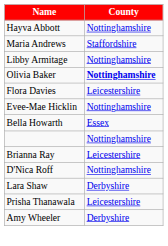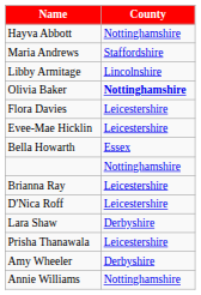Libby Armitage | County: Nottinghamshire -> Lincolnshire
Evee-Mae Hicklin | County: Nottinghamshire -> Leicestershire
D'Nica Roff | County: Nottinghamshire -> Leicestershire
+ row: Annie Williams | Nottinghamshire
